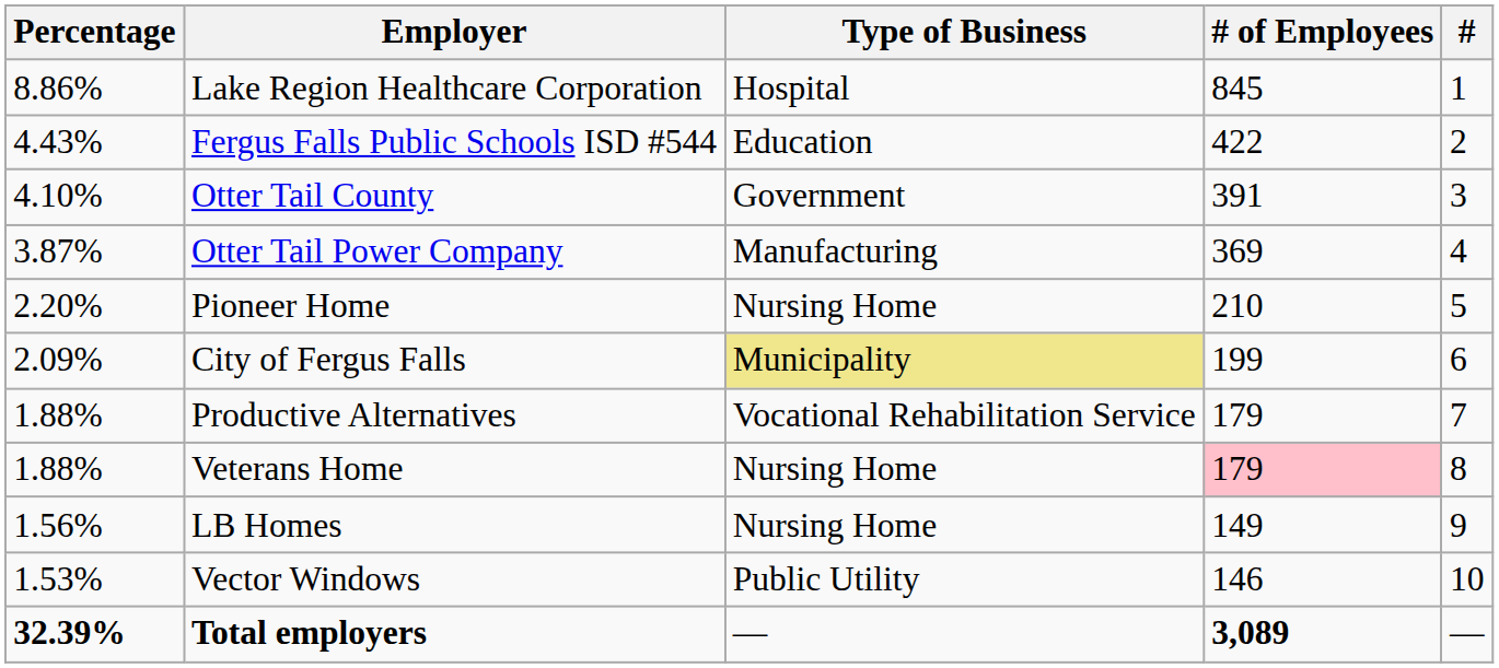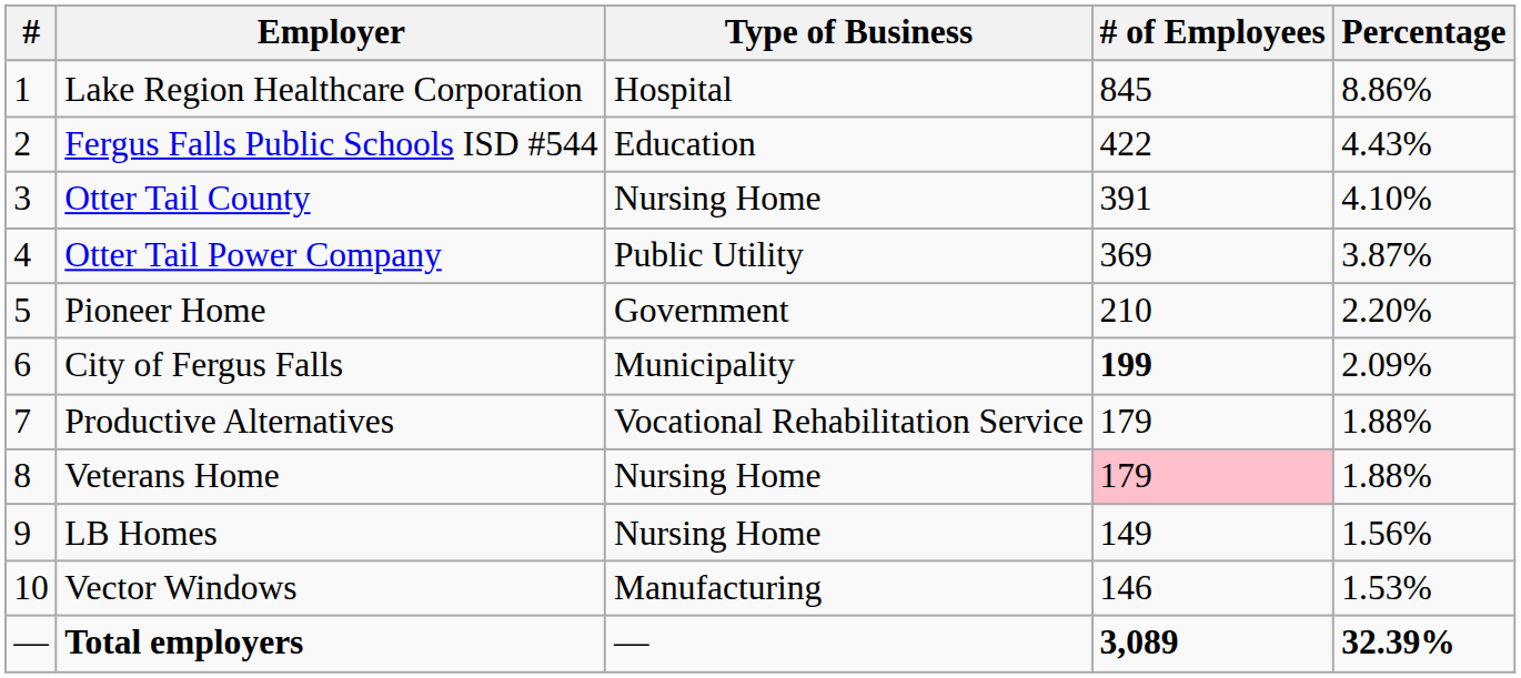columns swapped: # <-> Percentage
Otter Tail County | Type of Business: Government -> Nursing Home
Otter Tail Power Company | Type of Business: Manufacturing -> Public Utility
Pioneer Home | Type of Business: Nursing Home -> Government
City of Fergus Falls | Type of Business: khaki background -> no background
City of Fergus Falls | # of Employees: normal -> bold
Vector Windows | Type of Business: Public Utility -> Manufacturing
